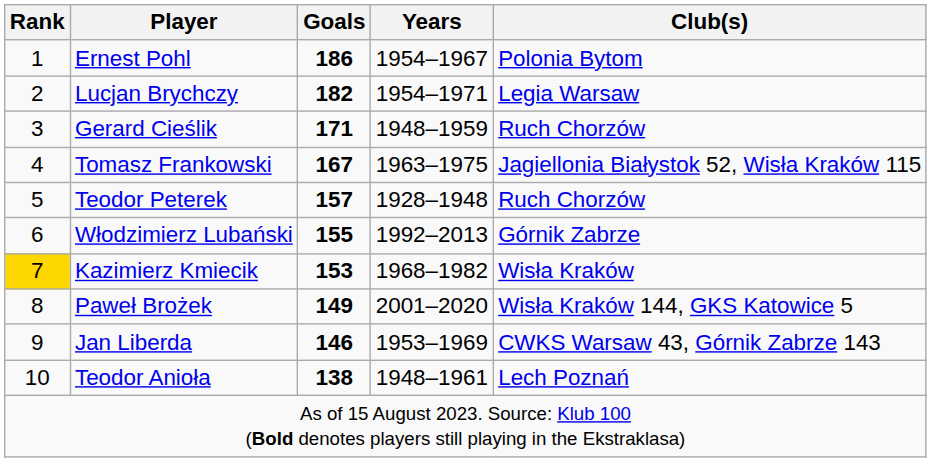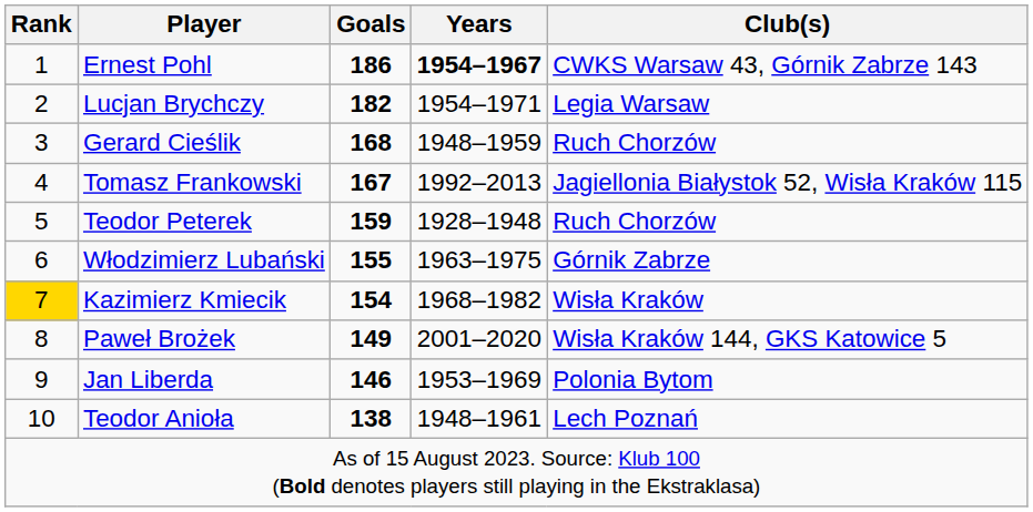Ernest Pohl | Years: normal -> bold
Ernest Pohl | Club(s): Polonia Bytom -> CWKS Warsaw 43, Górnik Zabrze 143
Gerard Cieślik | Goals: 171 -> 168
Tomasz Frankowski | Years: 1963–1975 -> 1992–2013
Teodor Peterek | Goals: 157 -> 159
Włodzimierz Lubański | Years: 1992–2013 -> 1963–1975
Kazimierz Kmiecik | Goals: 153 -> 154
Jan Liberda | Club(s): CWKS Warsaw 43, Górnik Zabrze 143 -> Polonia Bytom
